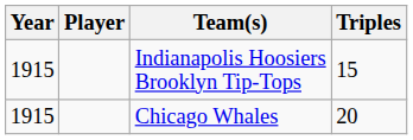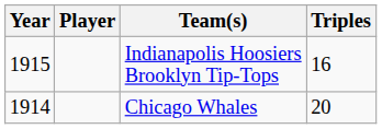Indianapolis Hoosiers Brooklyn Tip-Tops | Triples: 15 -> 16
Chicago Whales | Year: 1915 -> 1914
